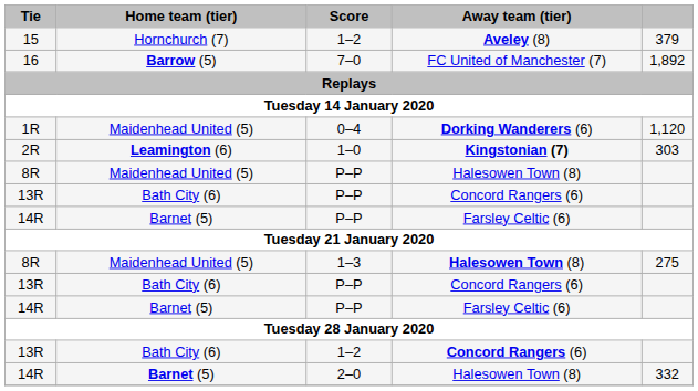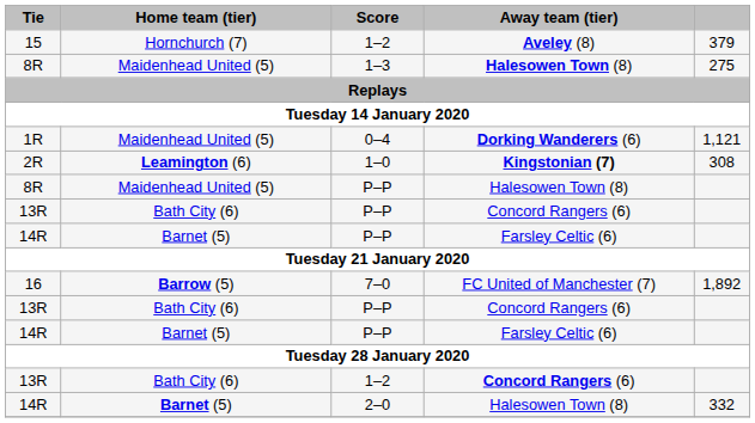rows swapped: 16 <-> 8R / 1–3
1R | column 5: 1,120 -> 1,121
2R | column 5: 303 -> 308
